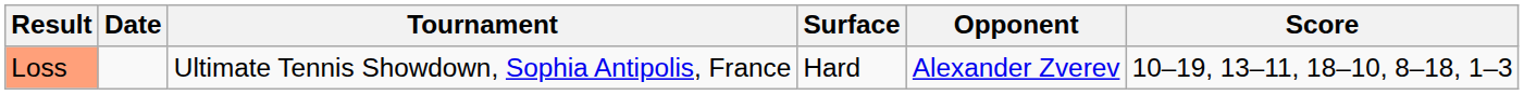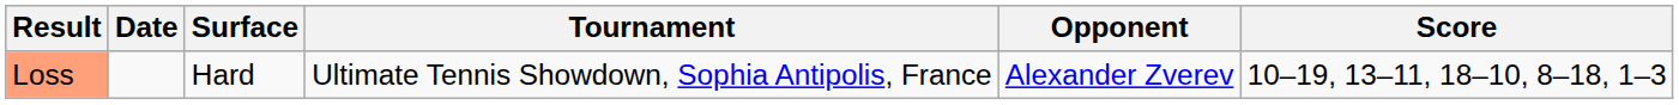columns swapped: Tournament <-> Surface
